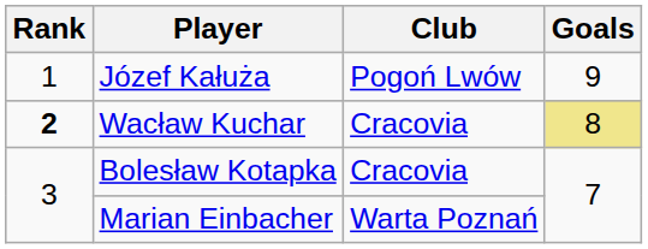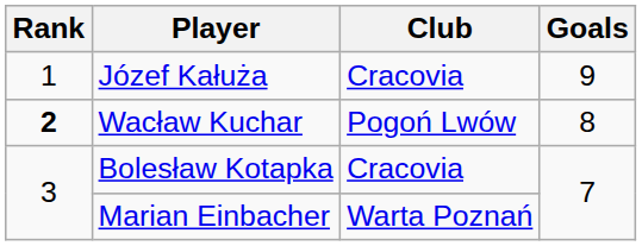Józef Kałuża | Club: Pogoń Lwów -> Cracovia
Wacław Kuchar | Club: Cracovia -> Pogoń Lwów
Wacław Kuchar | Goals: khaki background -> no background
